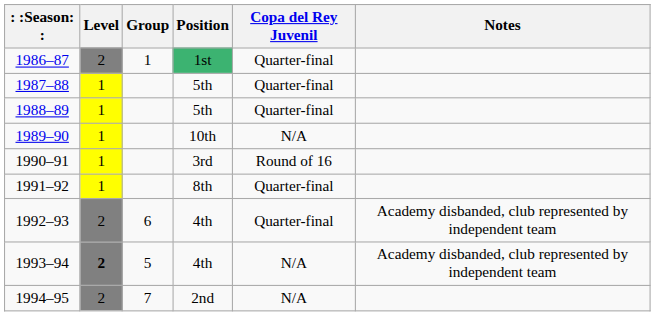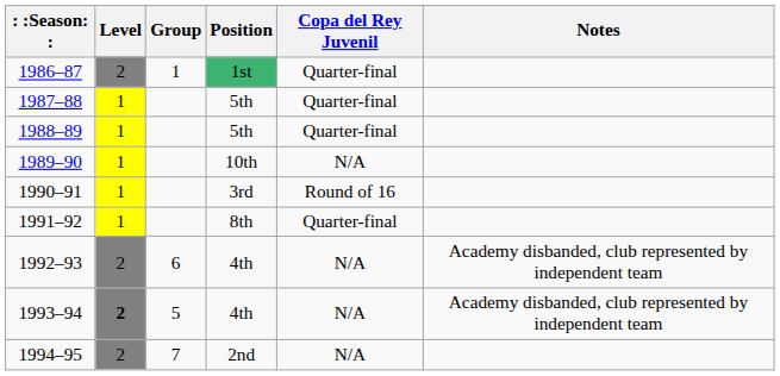1992–93 | Copa del Rey Juvenil: Quarter-final -> N/A
